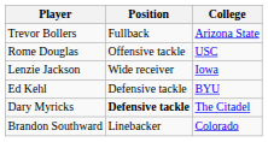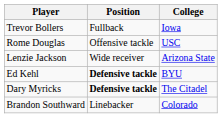Trevor Bollers | College: Arizona State -> Iowa
Lenzie Jackson | College: Iowa -> Arizona State
Ed Kehl | Position: normal -> bold
